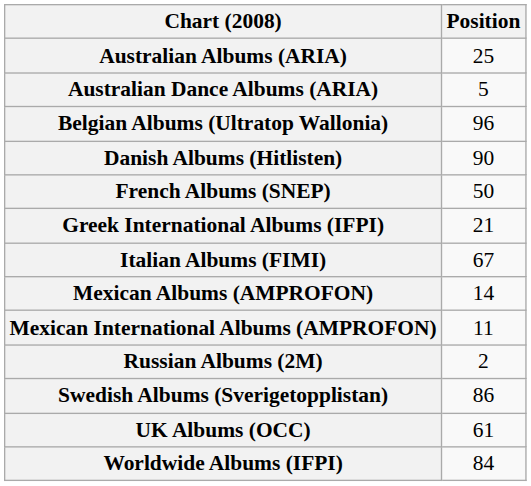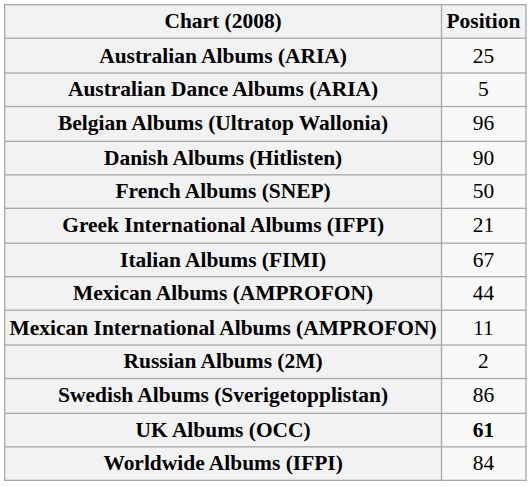Mexican Albums (AMPROFON) | Position: 14 -> 44
UK Albums (OCC) | Position: normal -> bold
